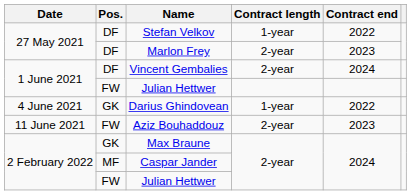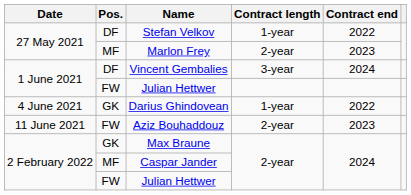Marlon Frey | Pos.: DF -> MF
Vincent Gembalies | Contract length: 2-year -> 3-year
